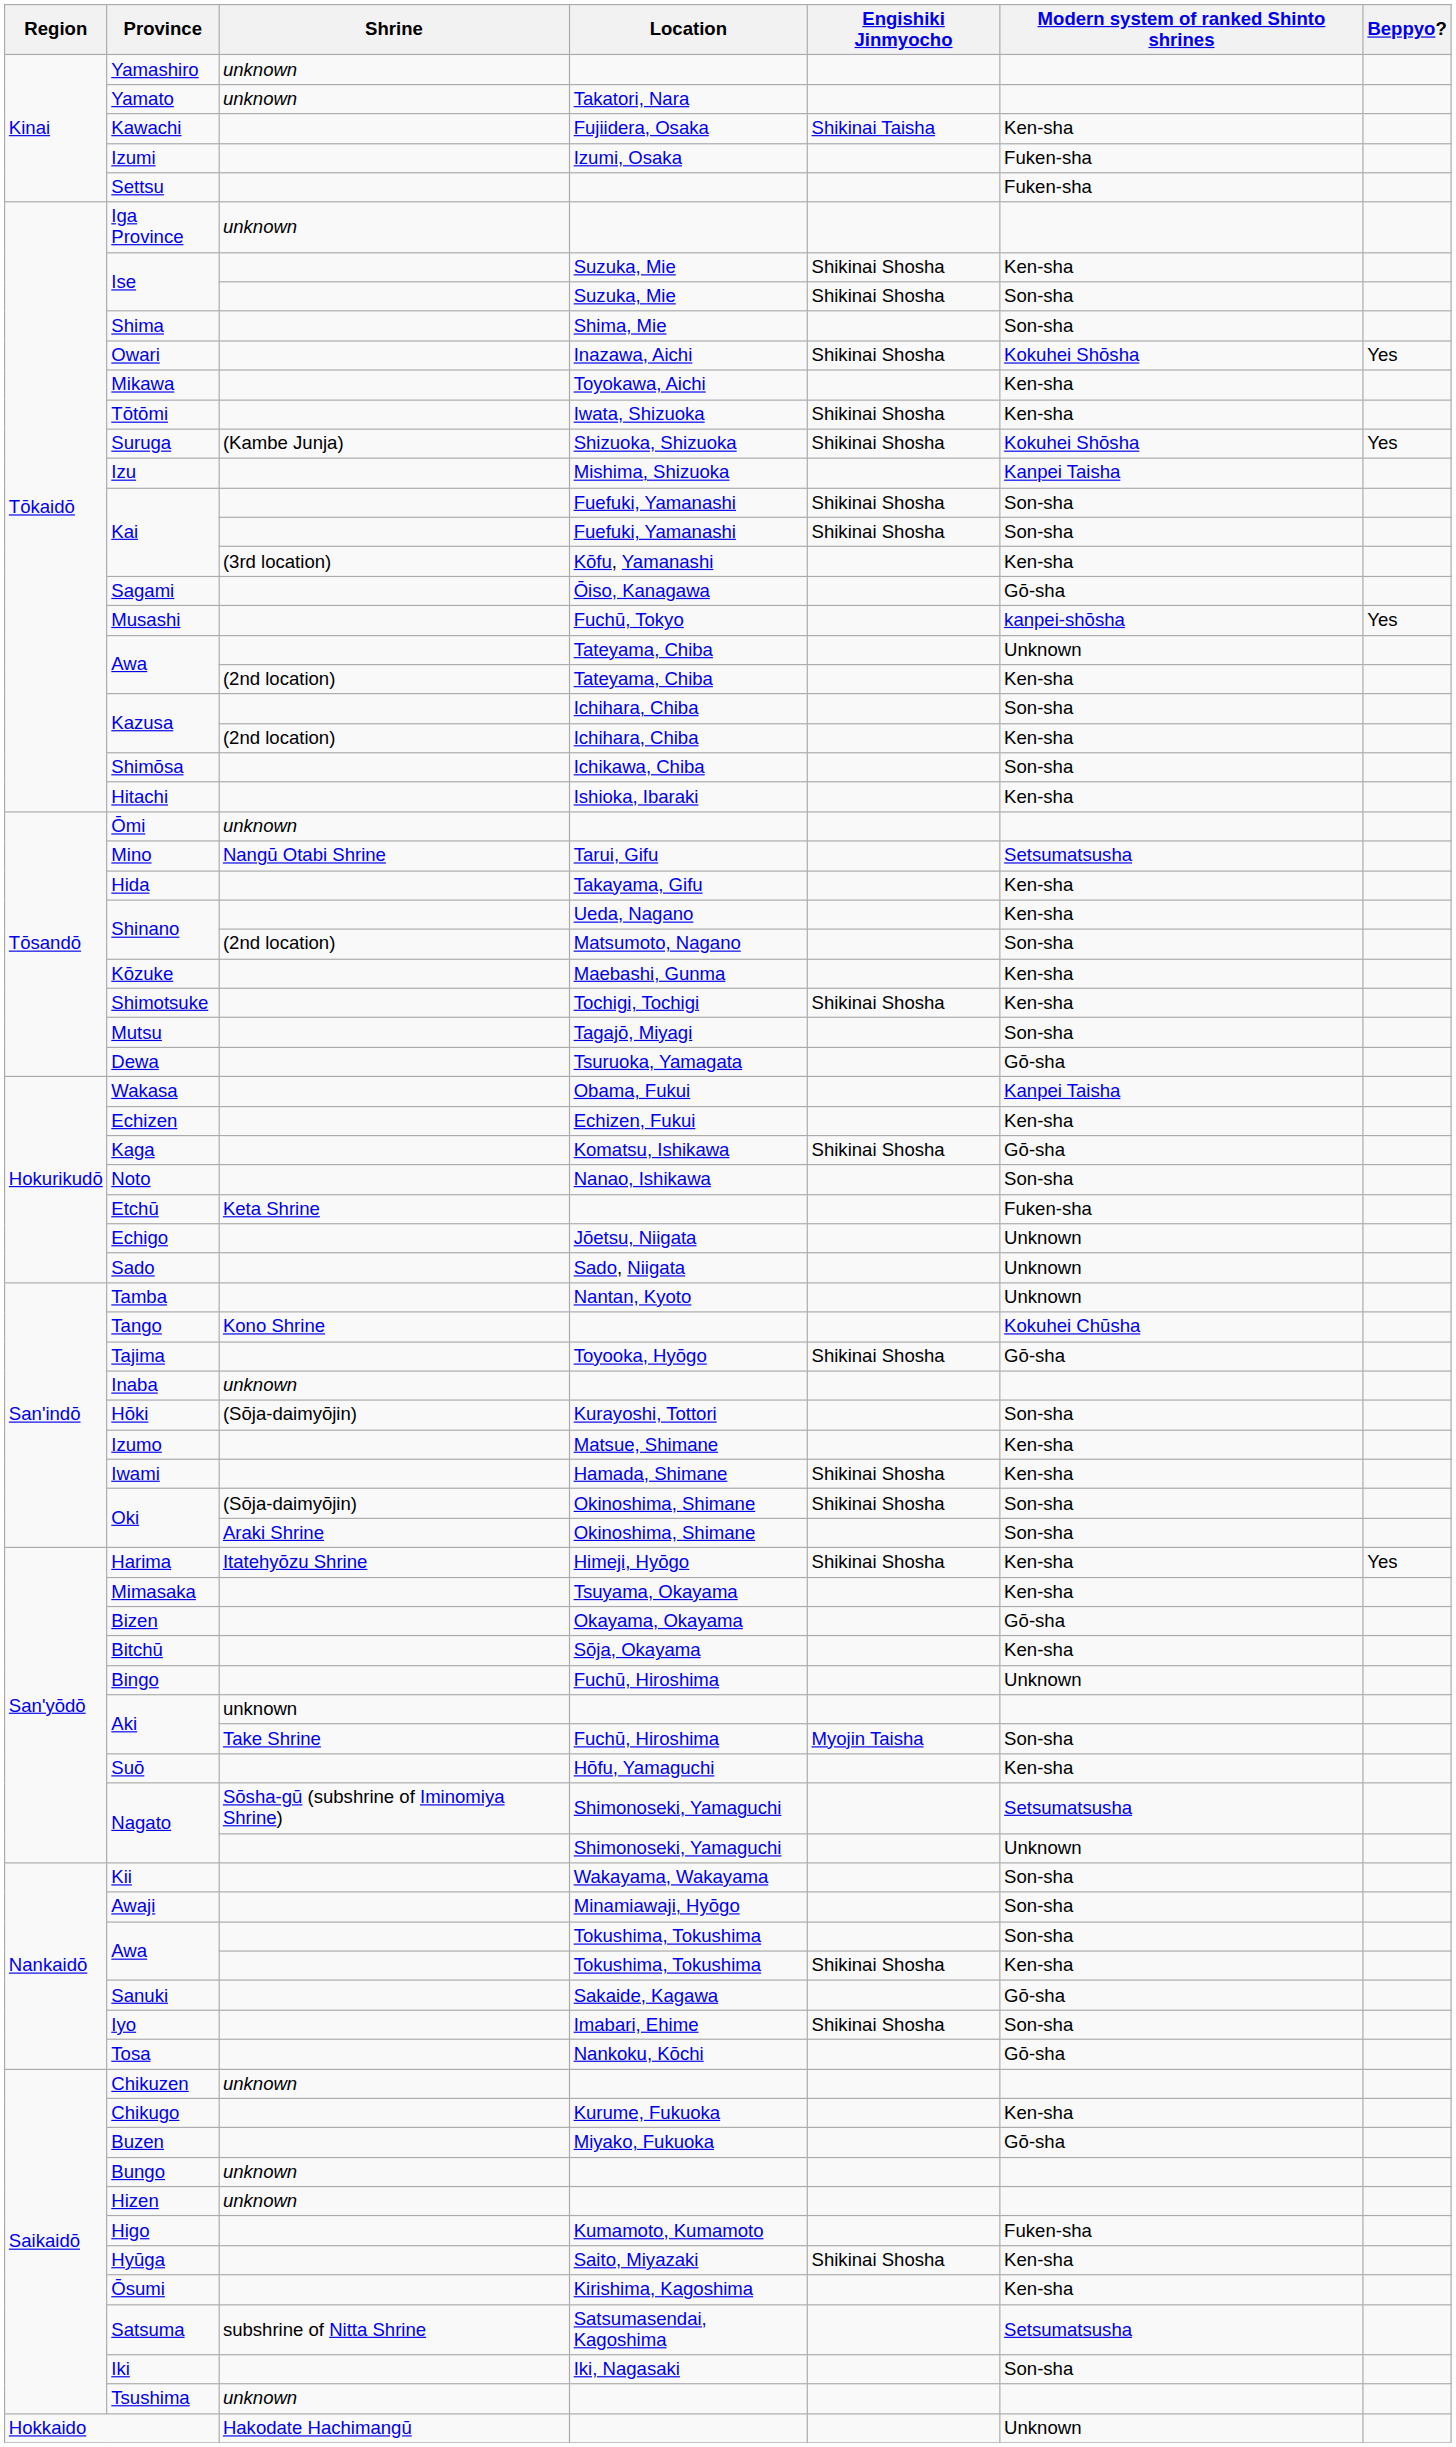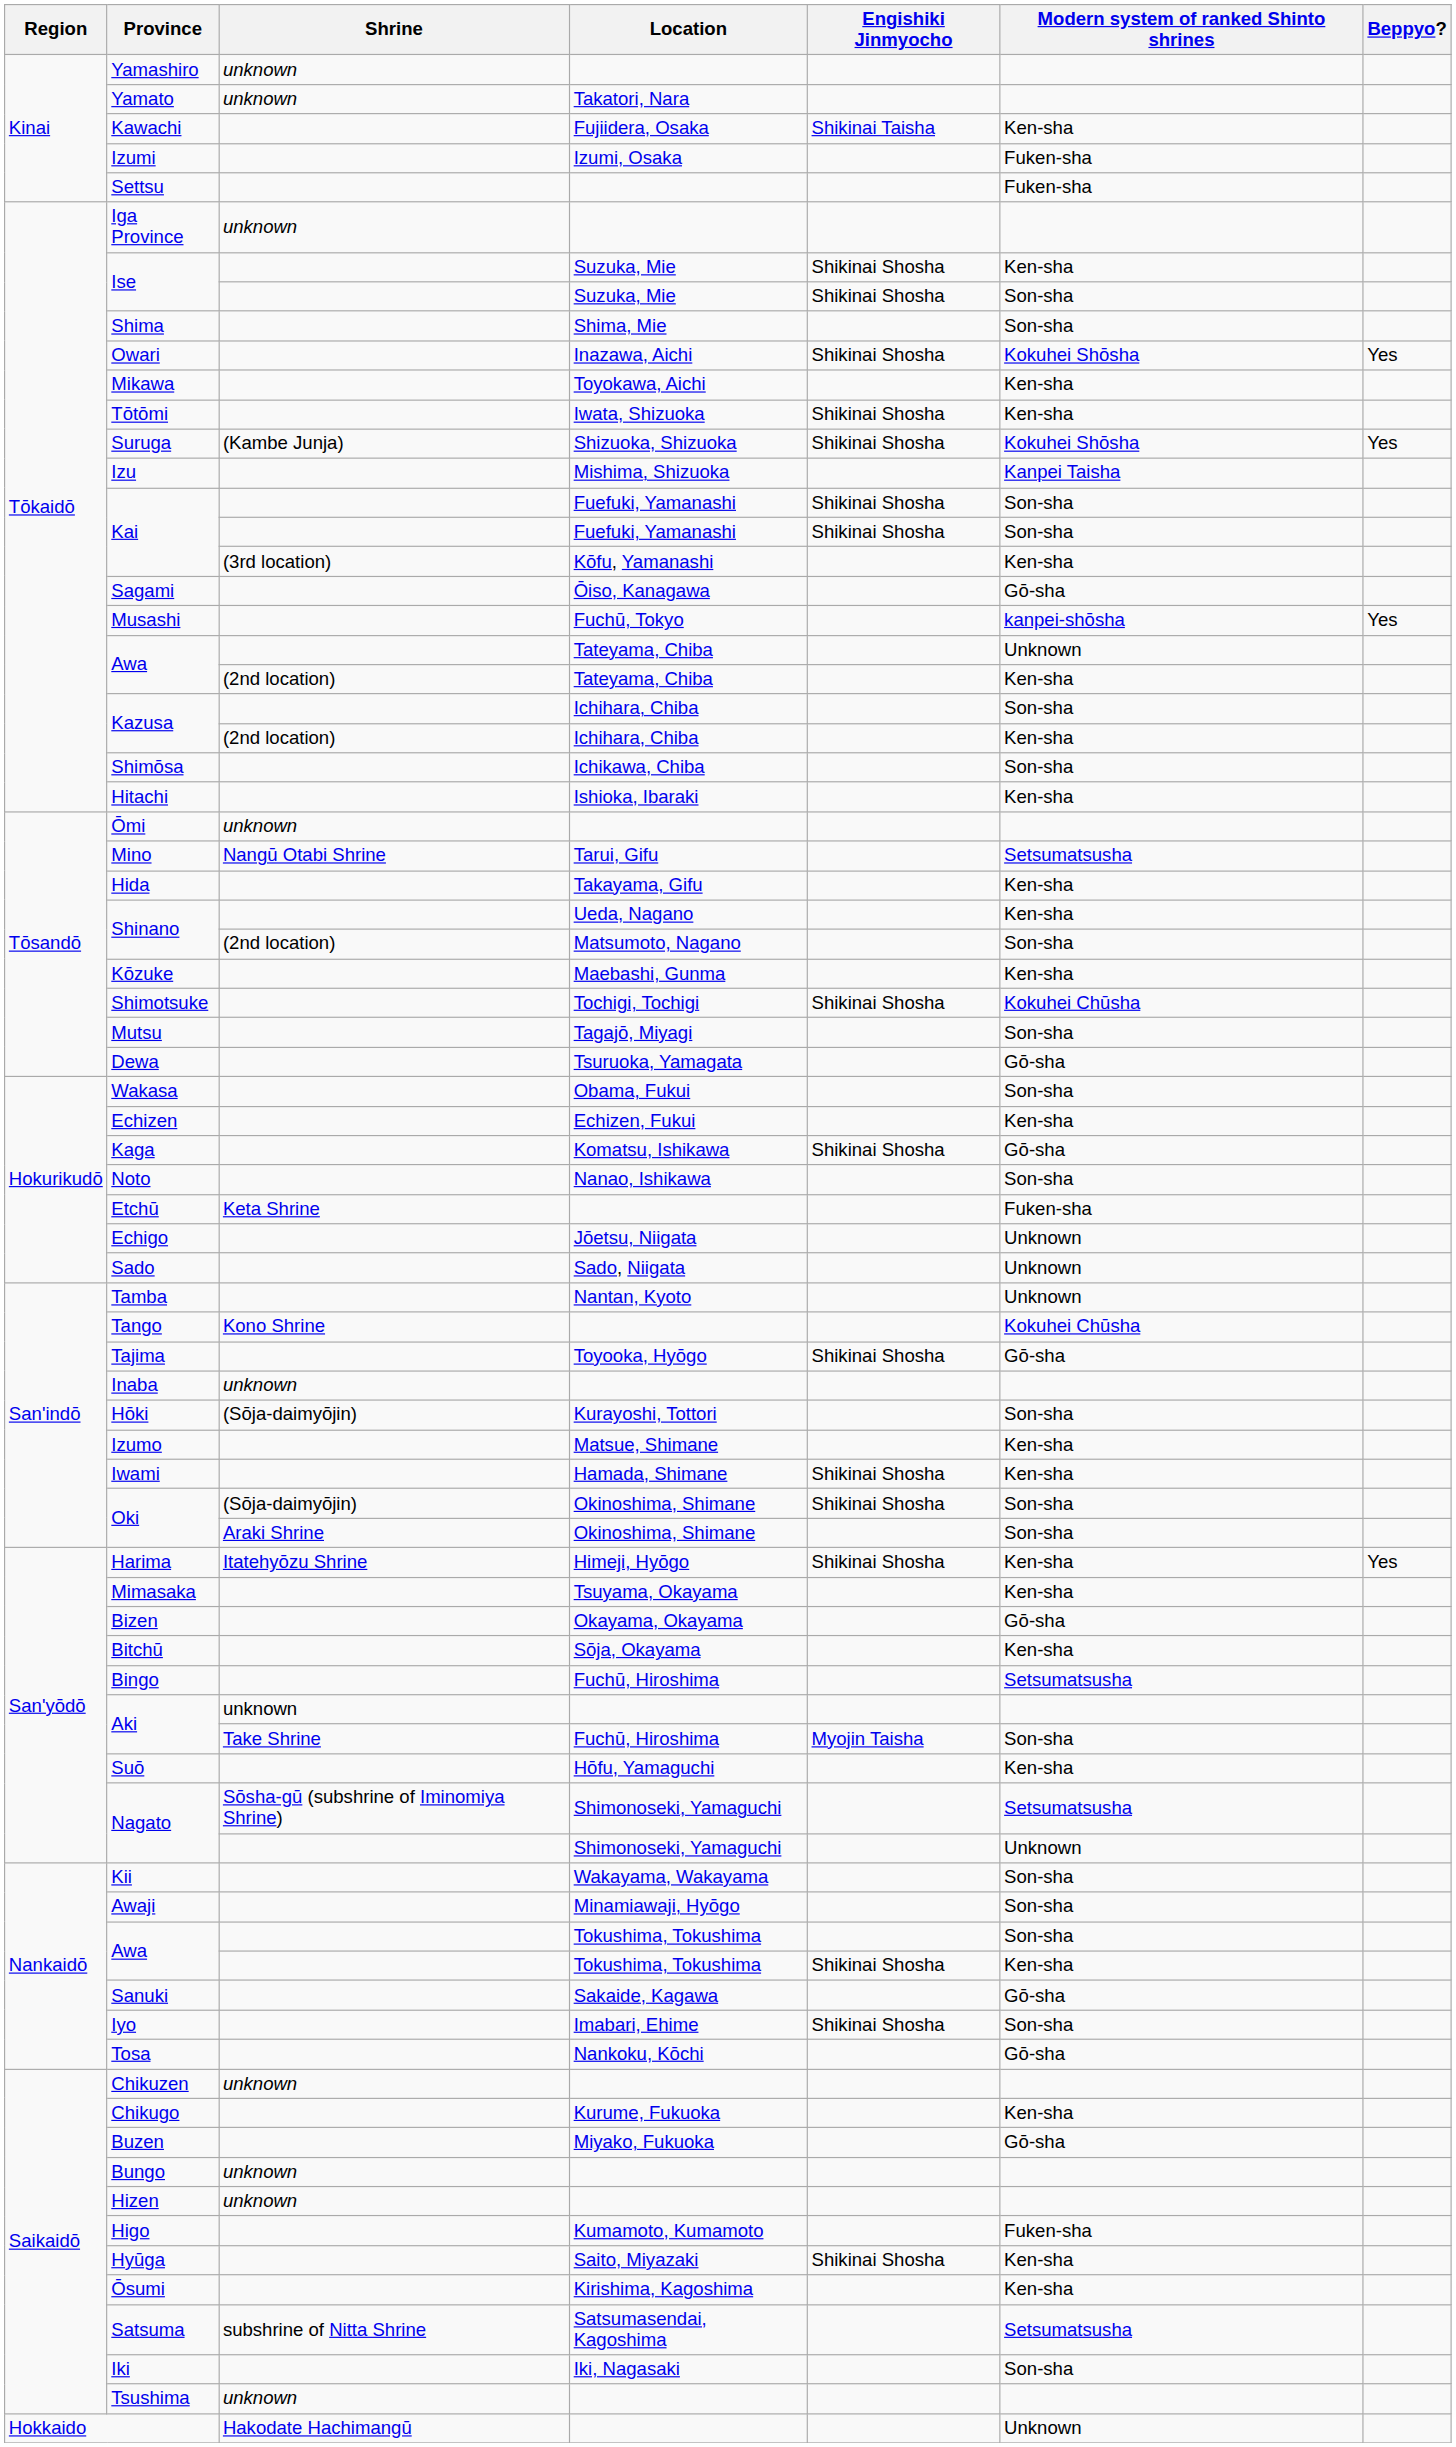Shimotsuke | Modern system of ranked Shinto shrines: Ken-sha -> Kokuhei Chūsha
Wakasa | Modern system of ranked Shinto shrines: Kanpei Taisha -> Son-sha
Bingo | Modern system of ranked Shinto shrines: Unknown -> Setsumatsusha
